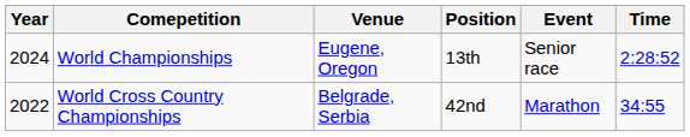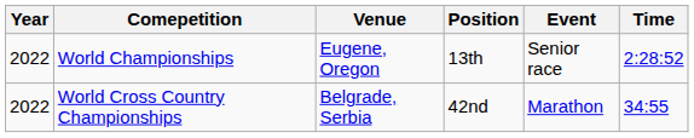World Championships | Year: 2024 -> 2022
